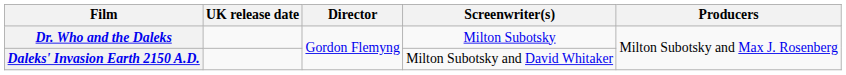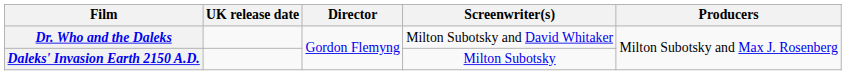Dr. Who and the Daleks | Screenwriter(s): Milton Subotsky -> Milton Subotsky and David Whitaker
Daleks' Invasion Earth 2150 A.D. | Screenwriter(s): Milton Subotsky and David Whitaker -> Milton Subotsky
